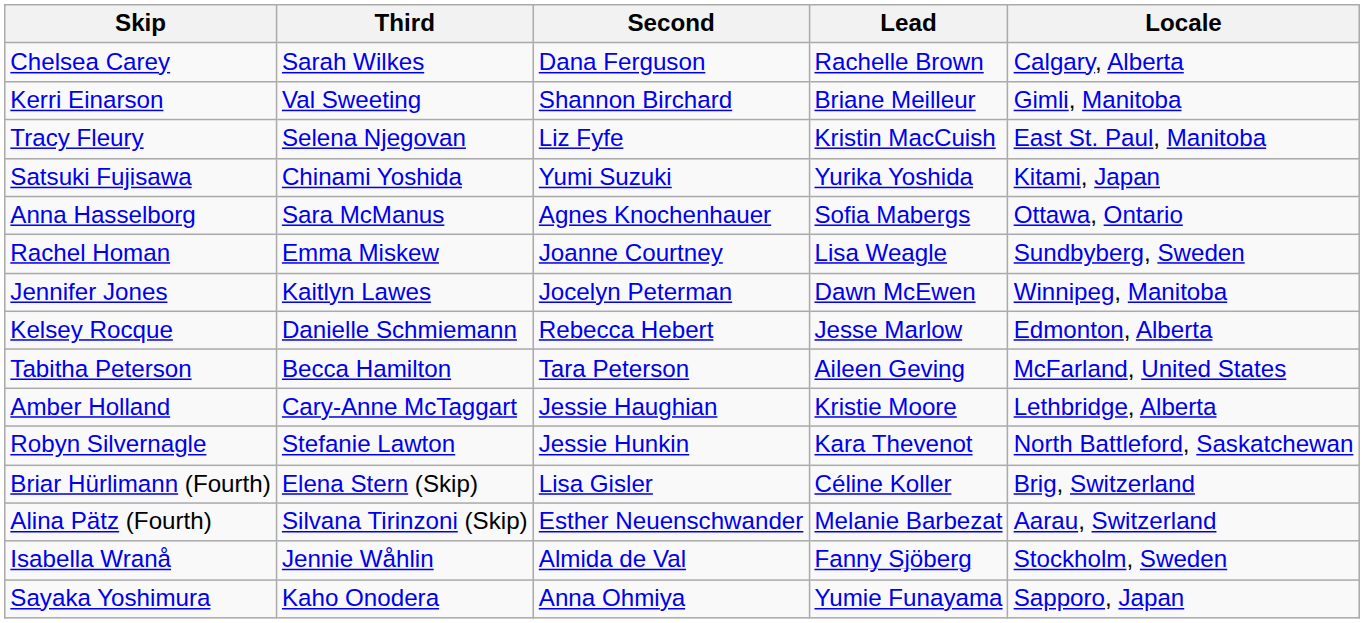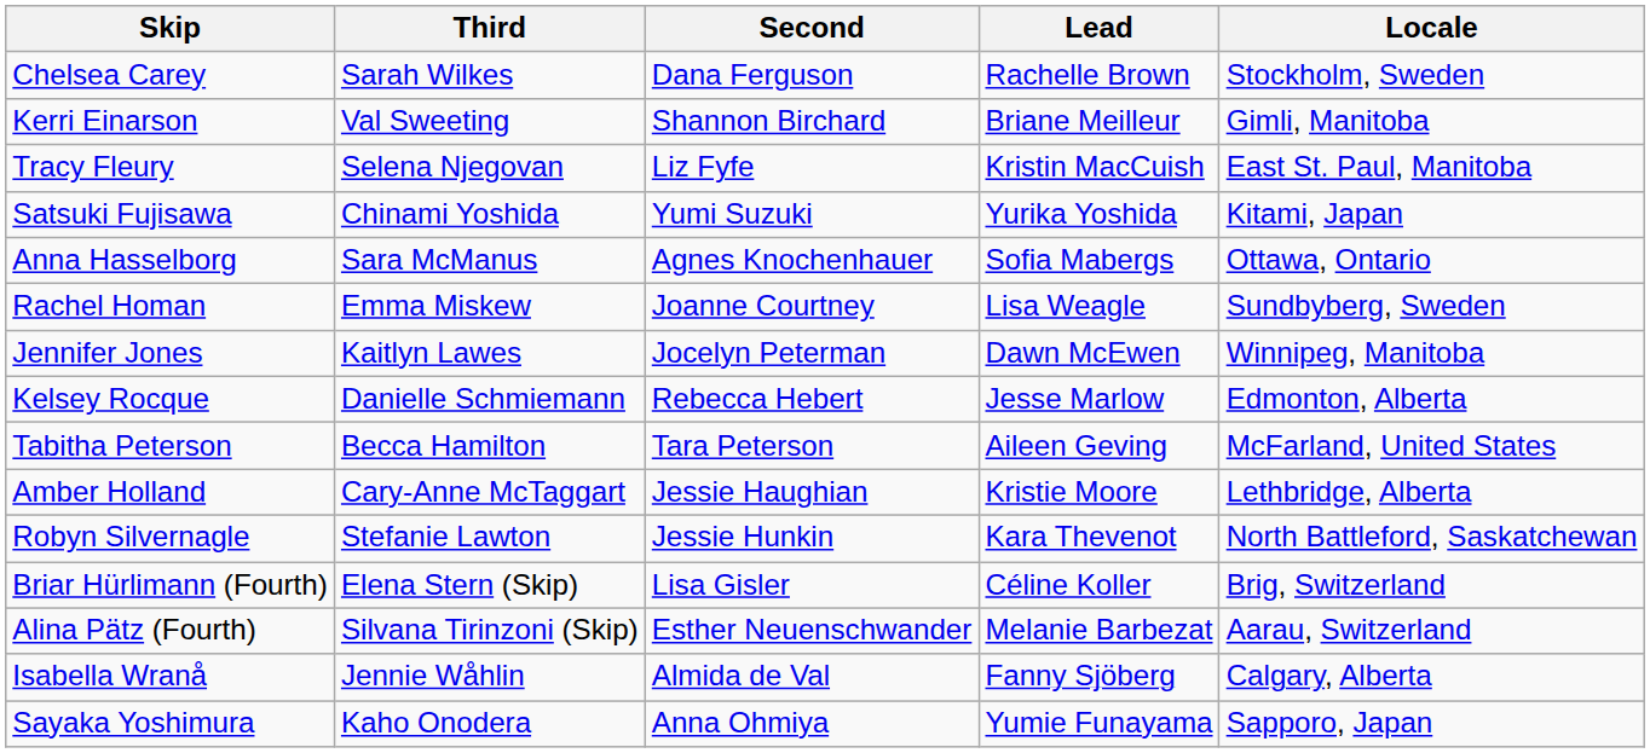Chelsea Carey | Locale: Calgary, Alberta -> Stockholm, Sweden
Isabella Wranå | Locale: Stockholm, Sweden -> Calgary, Alberta
